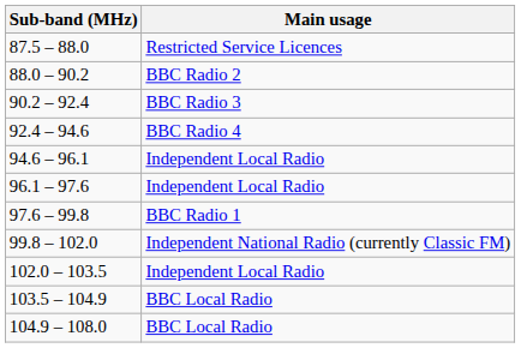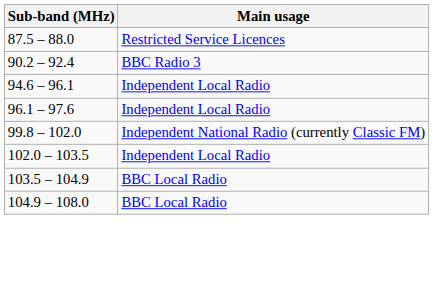- row: 88.0 – 90.2 | BBC Radio 2
- row: 92.4 – 94.6 | BBC Radio 4
- row: 97.6 – 99.8 | BBC Radio 1
